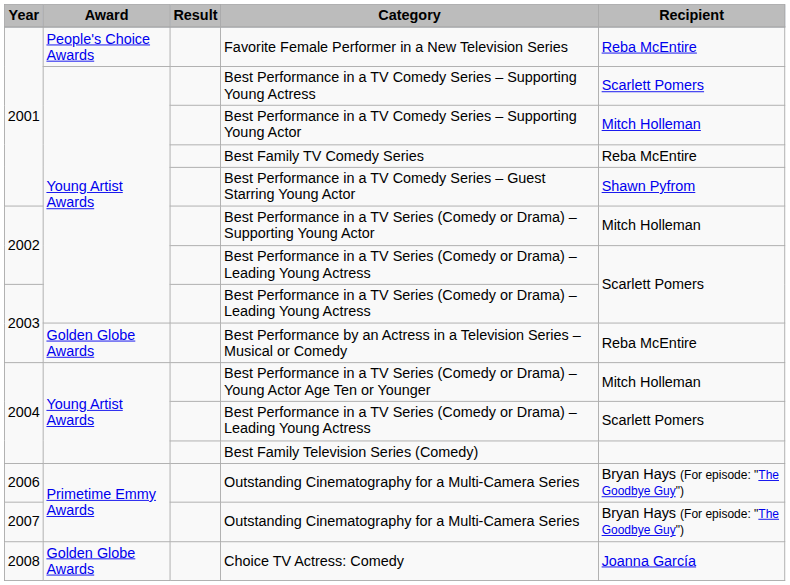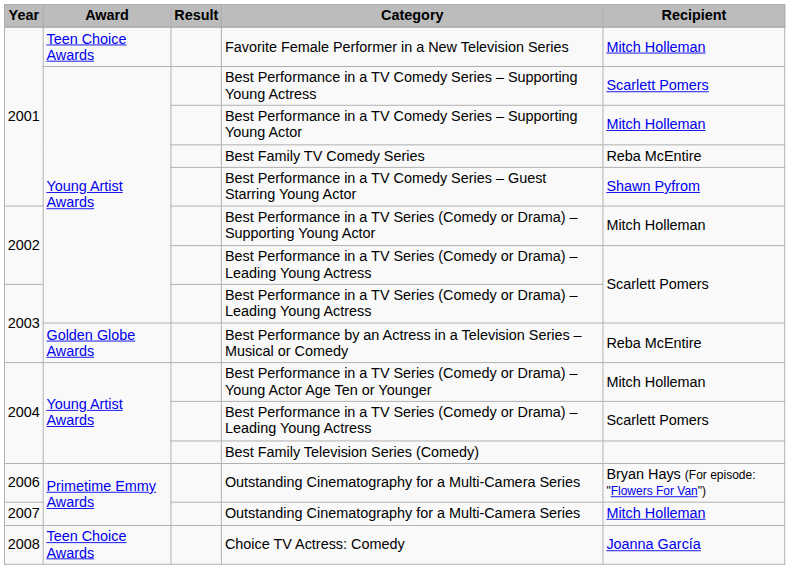Favorite Female Performer in a New Television Series | Award: People's Choice Awards -> Teen Choice Awards
Favorite Female Performer in a New Television Series | Recipient: Reba McEntire -> Mitch Holleman
2006 / Outstanding Cinematography for a Multi-Camera Series | Recipient: Bryan Hays (For episode: "The Goodbye Guy") -> Bryan Hays (For episode: "Flowers For Van")
2007 / Outstanding Cinematography for a Multi-Camera Series | Recipient: Bryan Hays (For episode: "The Goodbye Guy") -> Mitch Holleman
Choice TV Actress: Comedy | Award: Golden Globe Awards -> Teen Choice Awards
